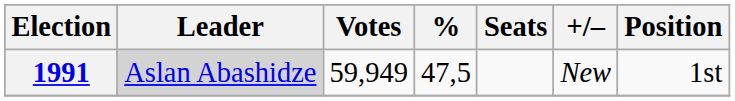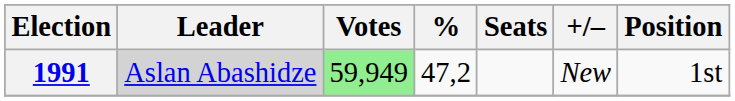1991 | Votes: no background -> lightgreen background
1991 | %: 47,5 -> 47,2
